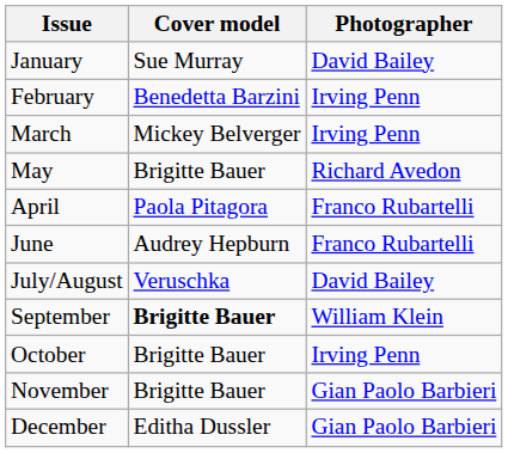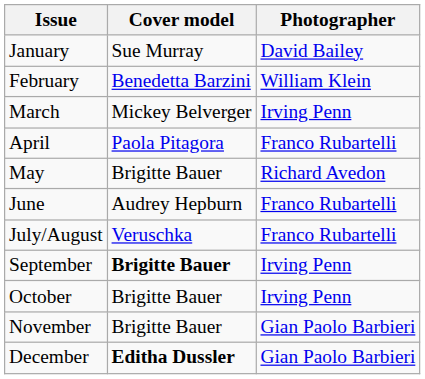February | Photographer: Irving Penn -> William Klein
rows swapped: April <-> May
July/August | Photographer: David Bailey -> Franco Rubartelli
September | Photographer: William Klein -> Irving Penn
December | Cover model: normal -> bold
